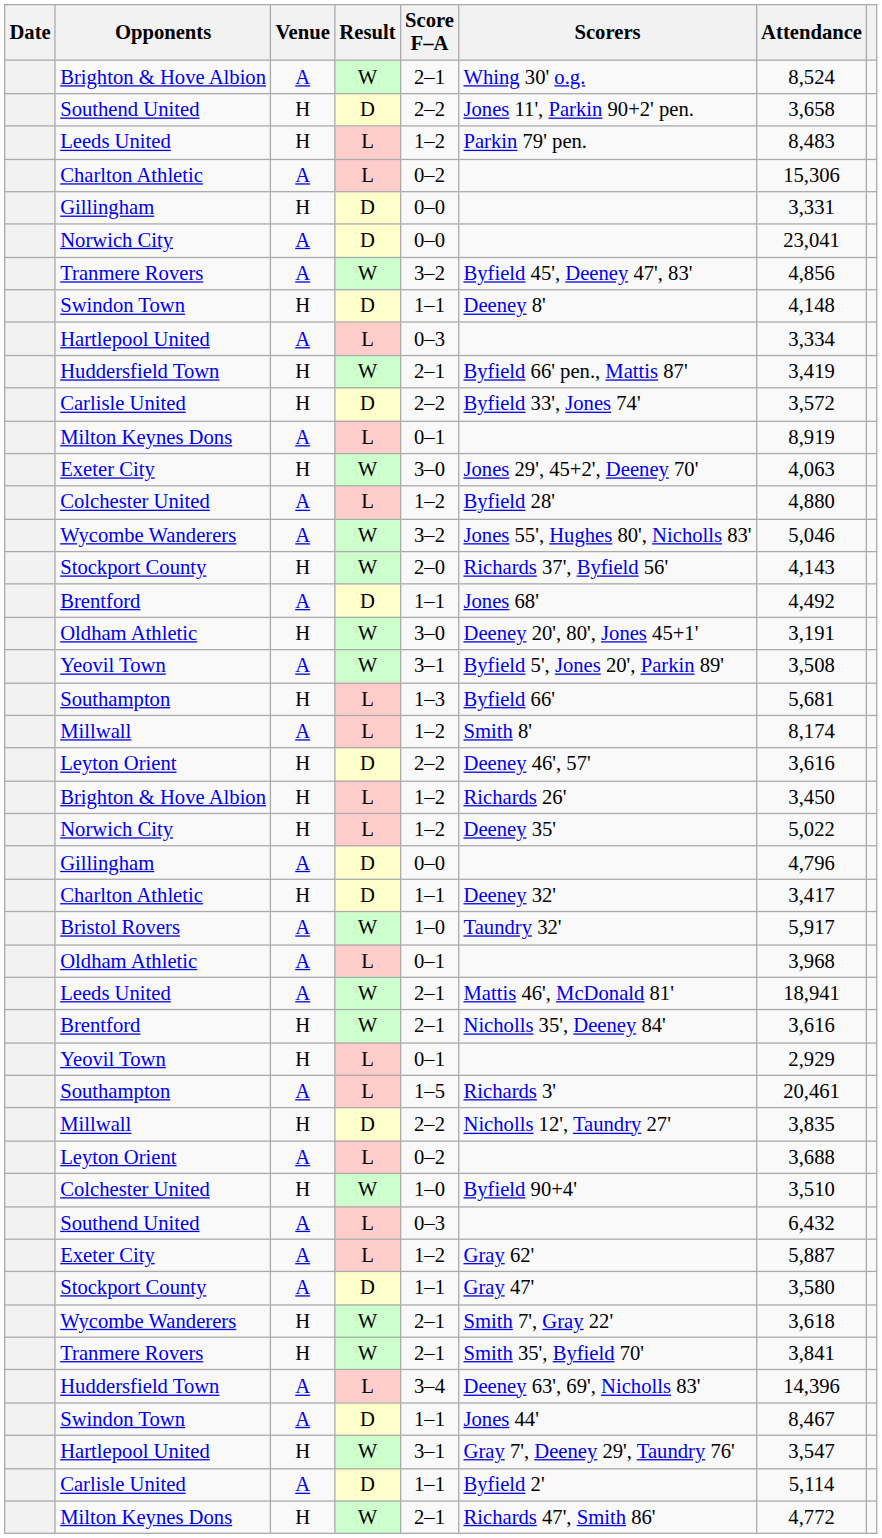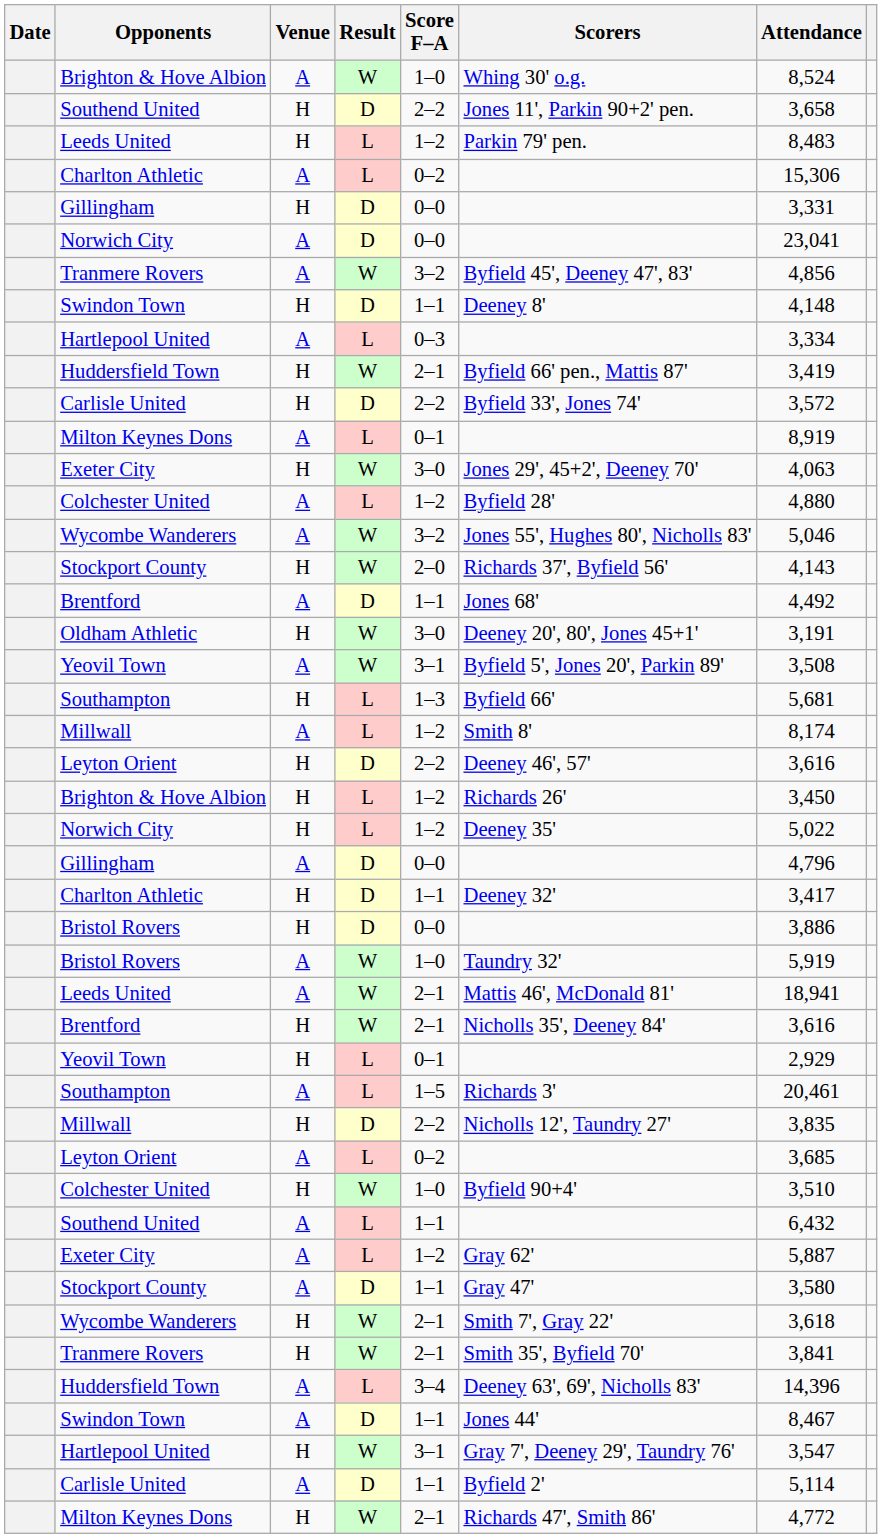Brighton & Hove Albion / A | Score F–A: 2–1 -> 1–0
+ row: Bristol Rovers | H | D | 0–0 | 3,886
Bristol Rovers / A | Attendance: 5,917 -> 5,919
- row: Oldham Athletic | A | L | 0–1 | 3,968
Leyton Orient / A | Attendance: 3,688 -> 3,685
Southend United / A | Score F–A: 0–3 -> 1–1
